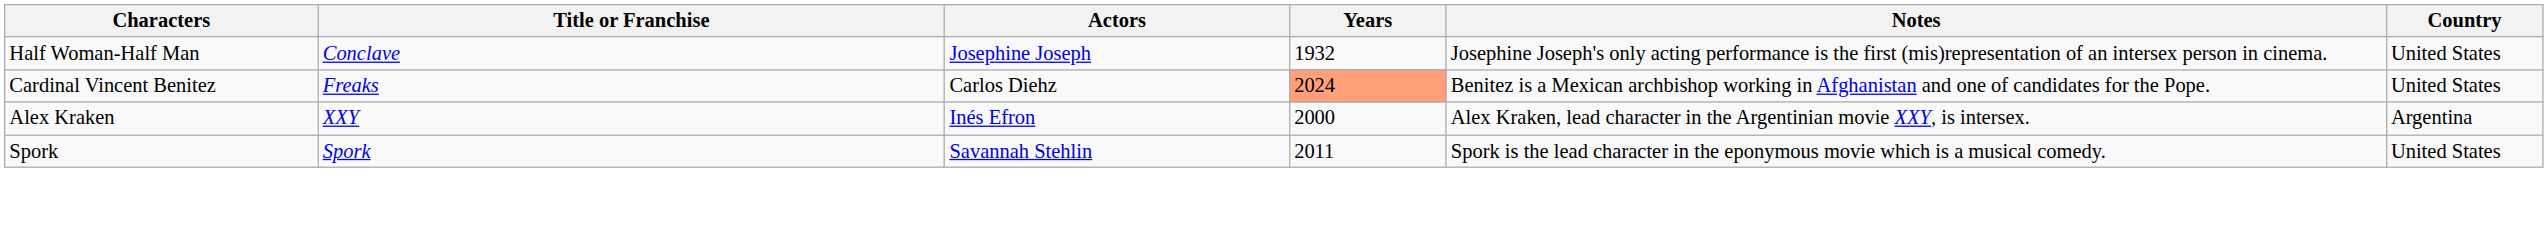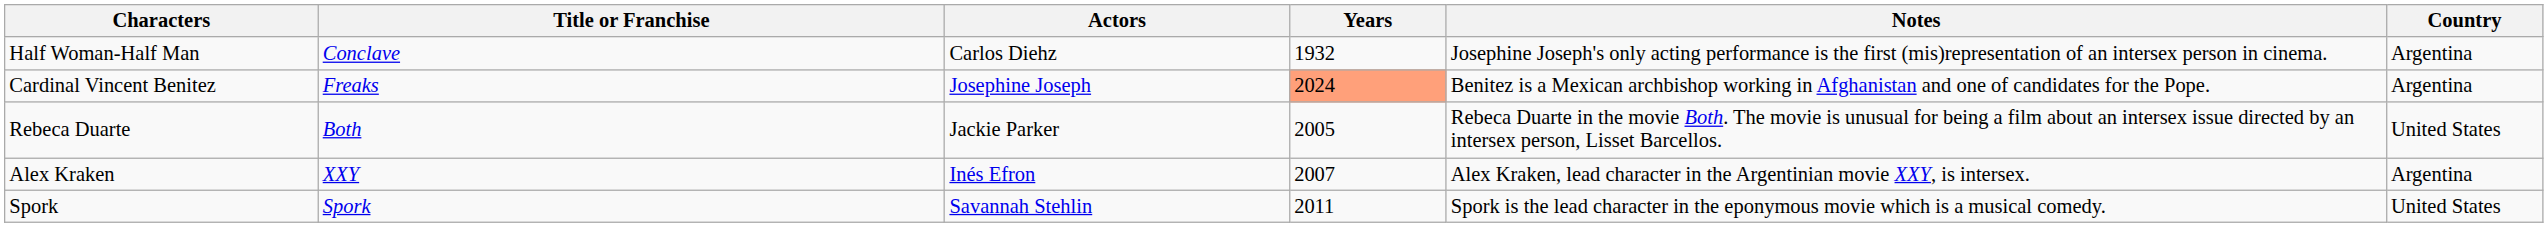Half Woman-Half Man | Actors: Josephine Joseph -> Carlos Diehz
Half Woman-Half Man | Country: United States -> Argentina
Cardinal Vincent Benitez | Actors: Carlos Diehz -> Josephine Joseph
Cardinal Vincent Benitez | Country: United States -> Argentina
+ row: Rebeca Duarte | Both | Jackie Parker | 2005 | Rebeca Duarte in the movie Both. The movie is unusual for being a film about an intersex issue directed by an intersex person, Lisset Barcellos. | United States
Alex Kraken | Years: 2000 -> 2007
